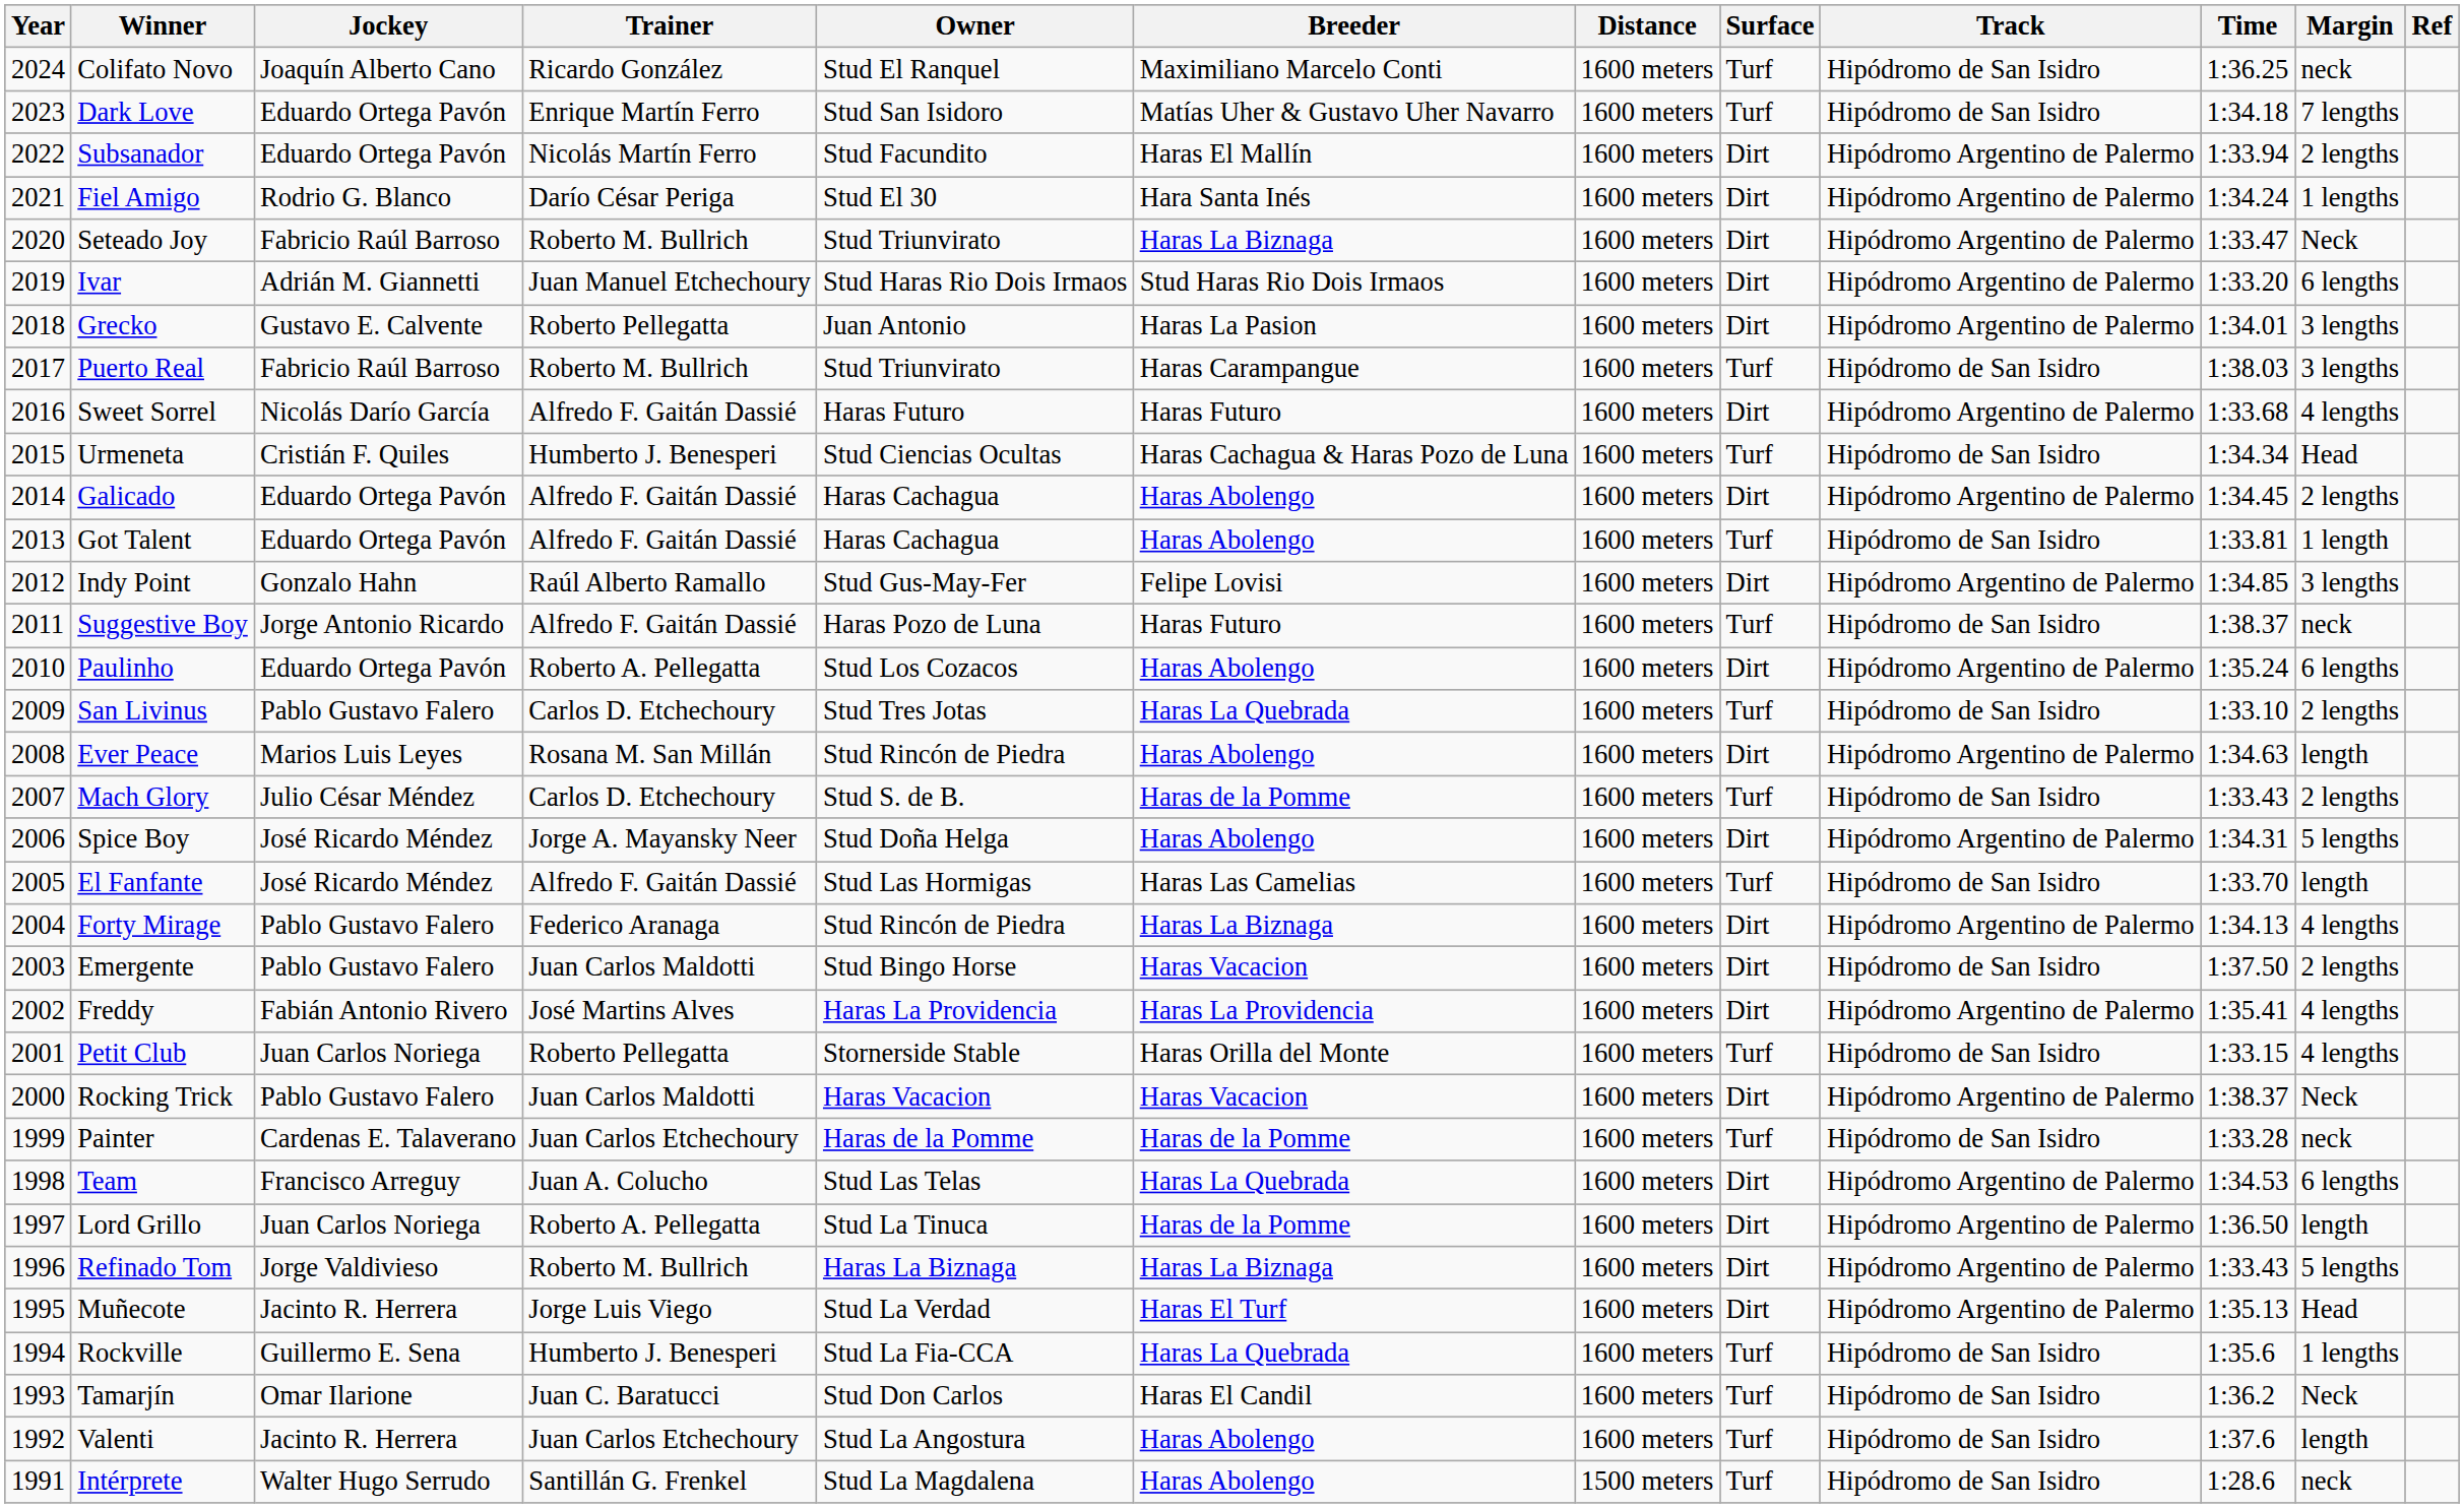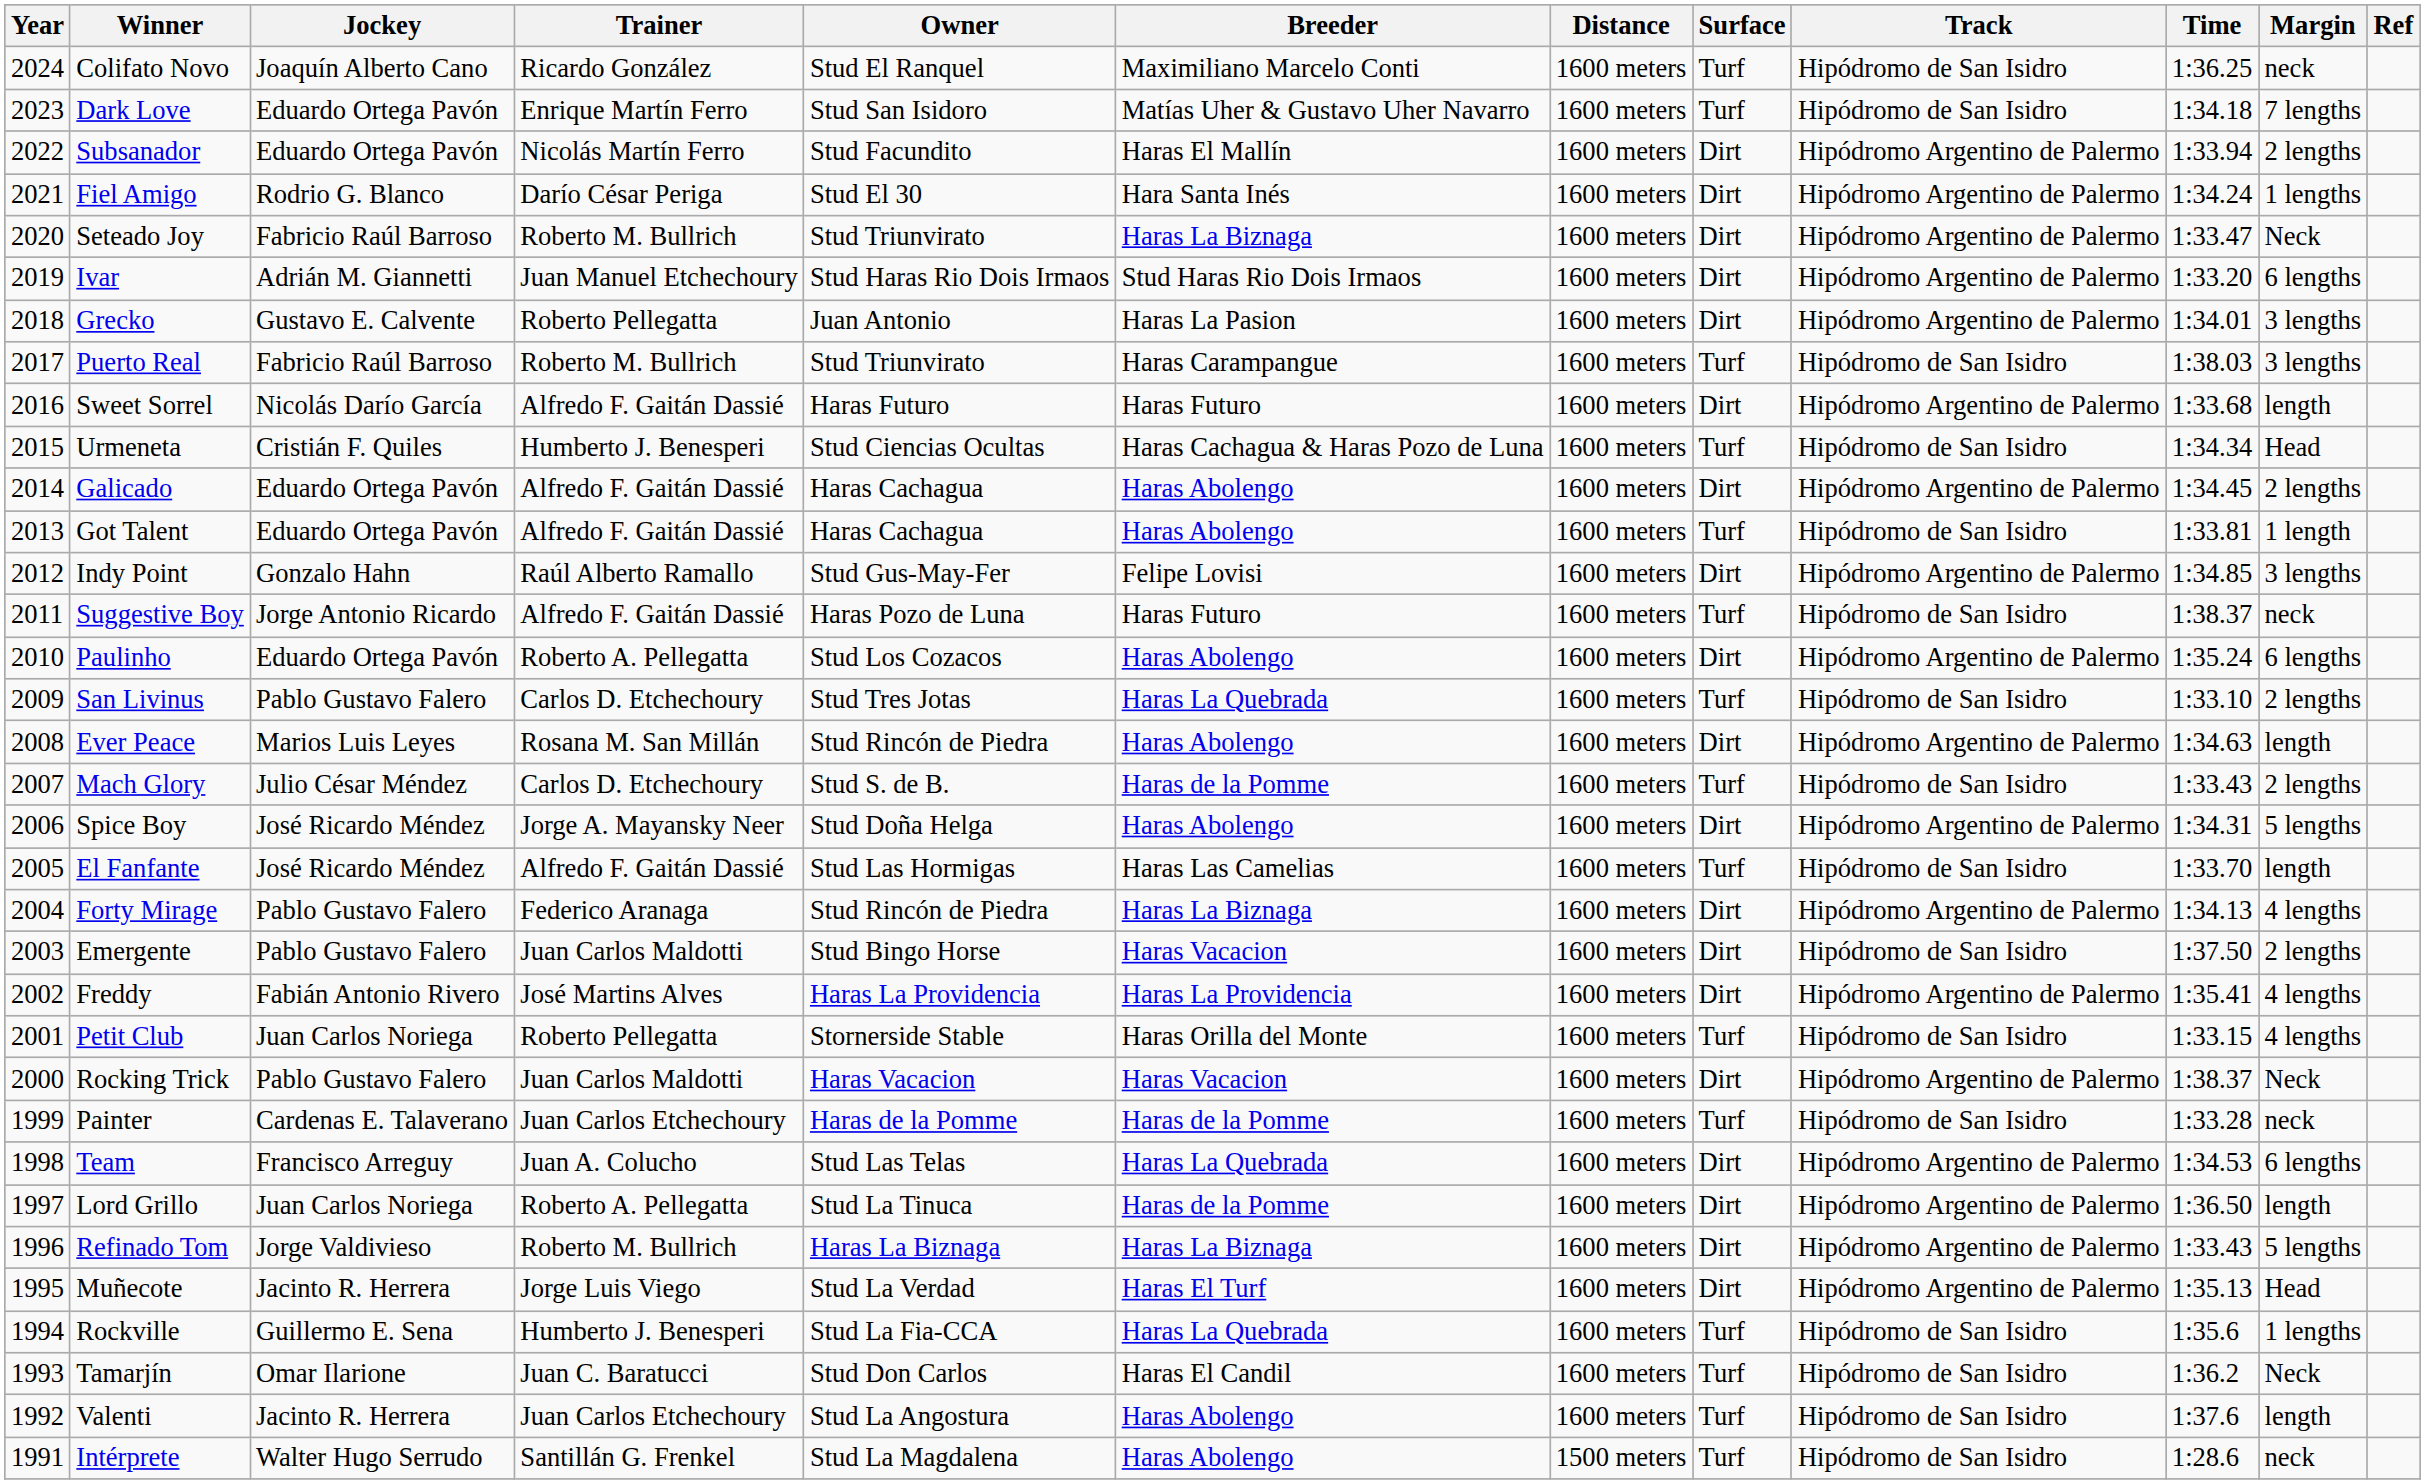Sweet Sorrel | Margin: 4 lengths -> length
